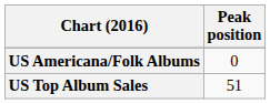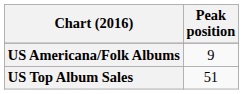US Americana/Folk Albums | Peak position: 0 -> 9
